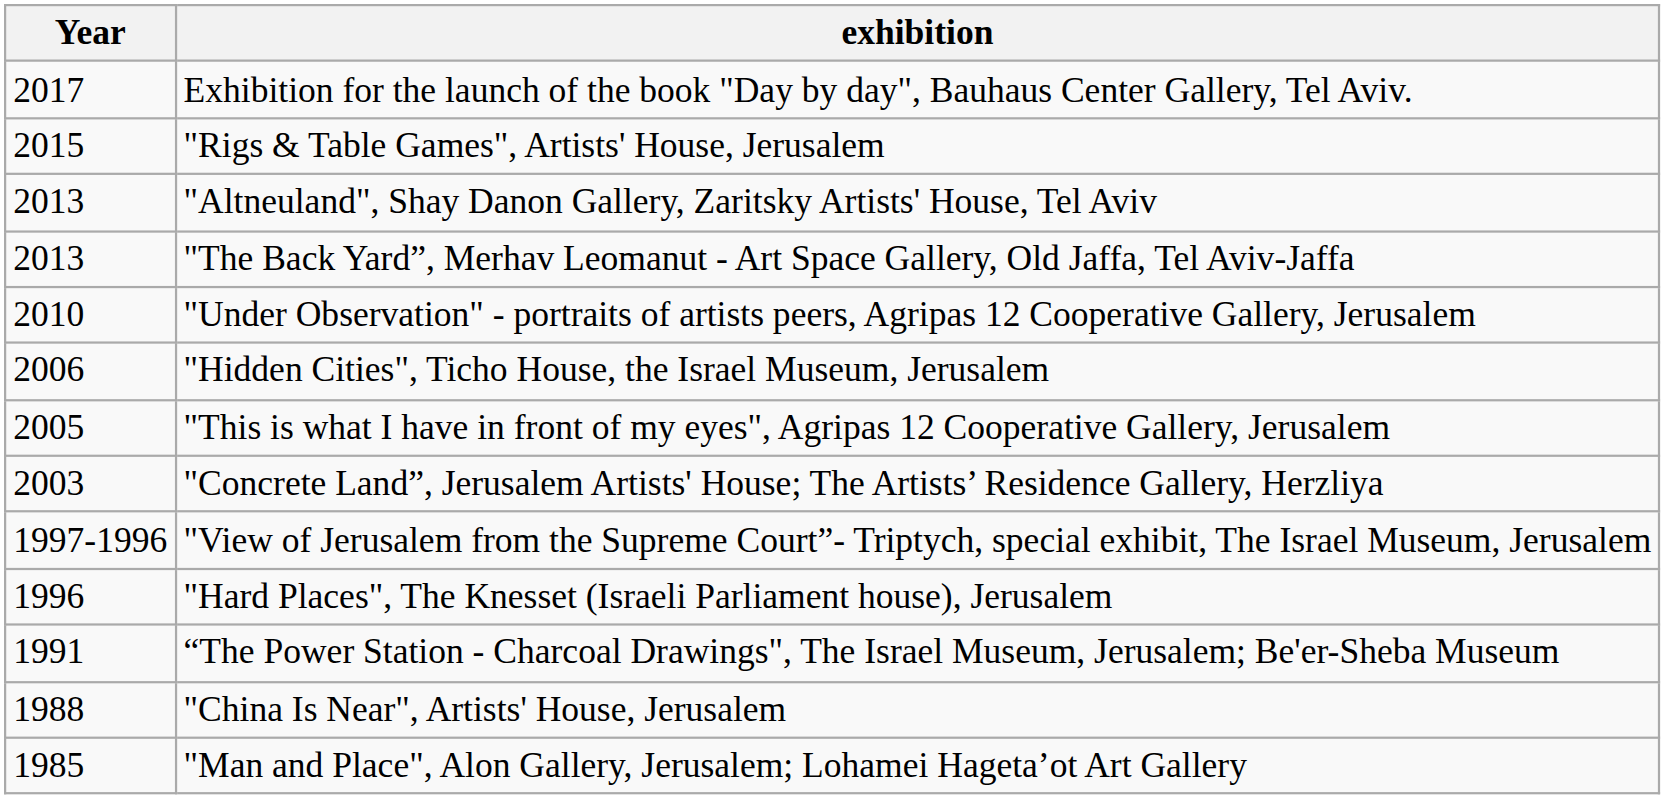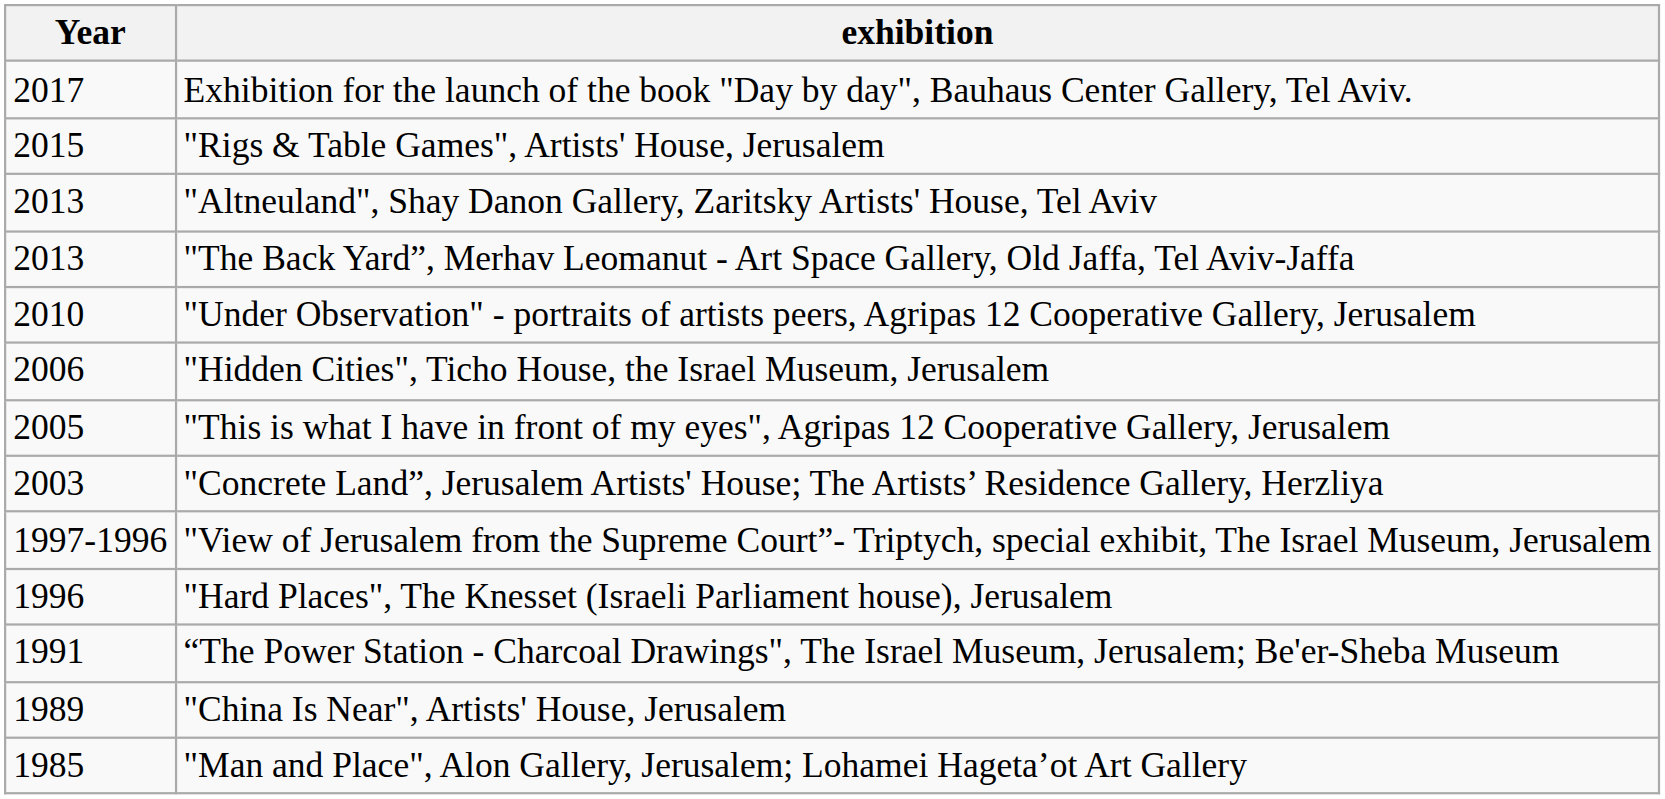"China Is Near", Artists' House, Jerusalem | Year: 1988 -> 1989
